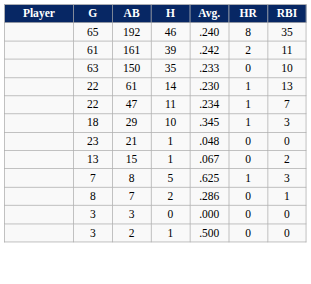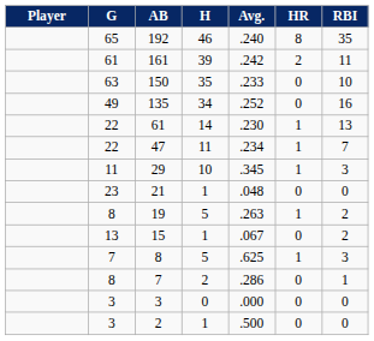+ row: 49 | 135 | 34 | .252 | 0 | 16
29 | G: 18 -> 11
+ row: 8 | 19 | 5 | .263 | 1 | 2
